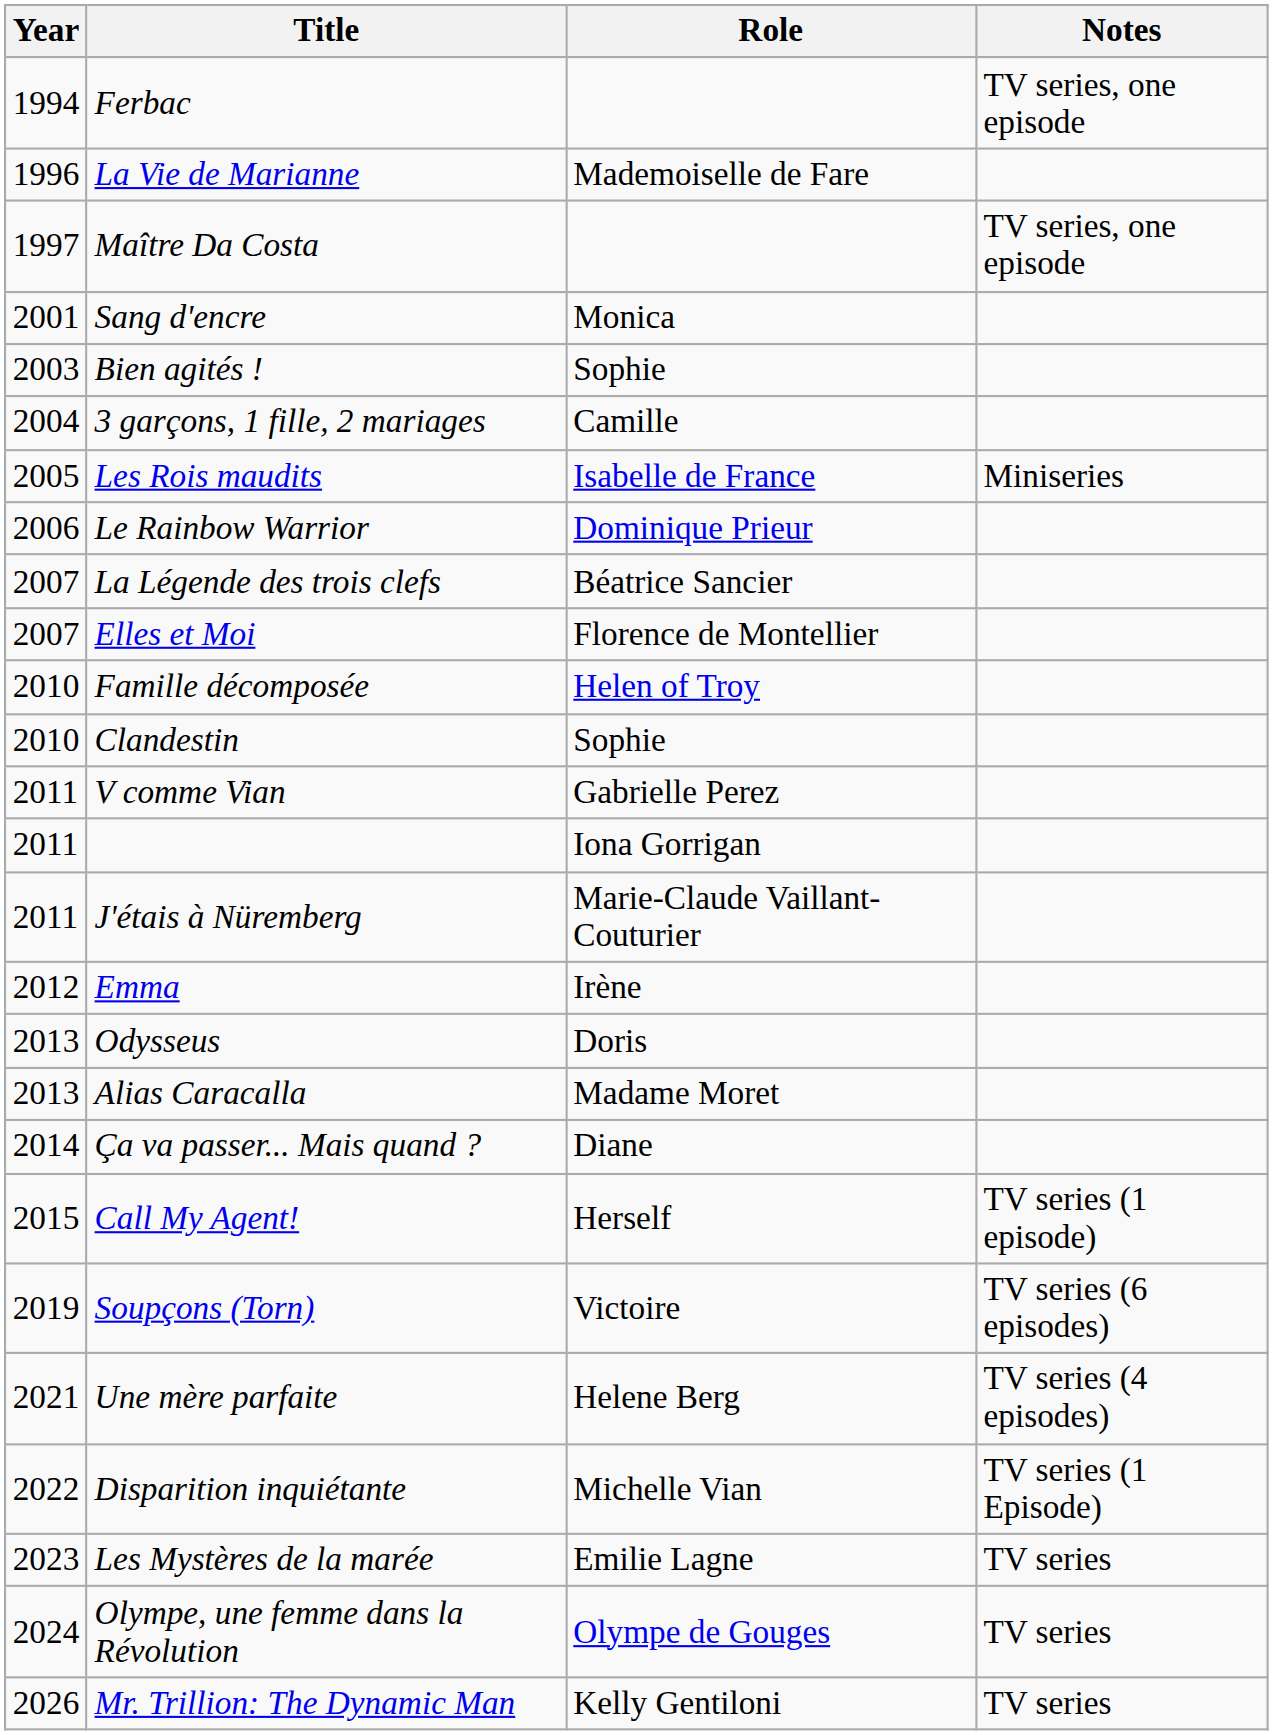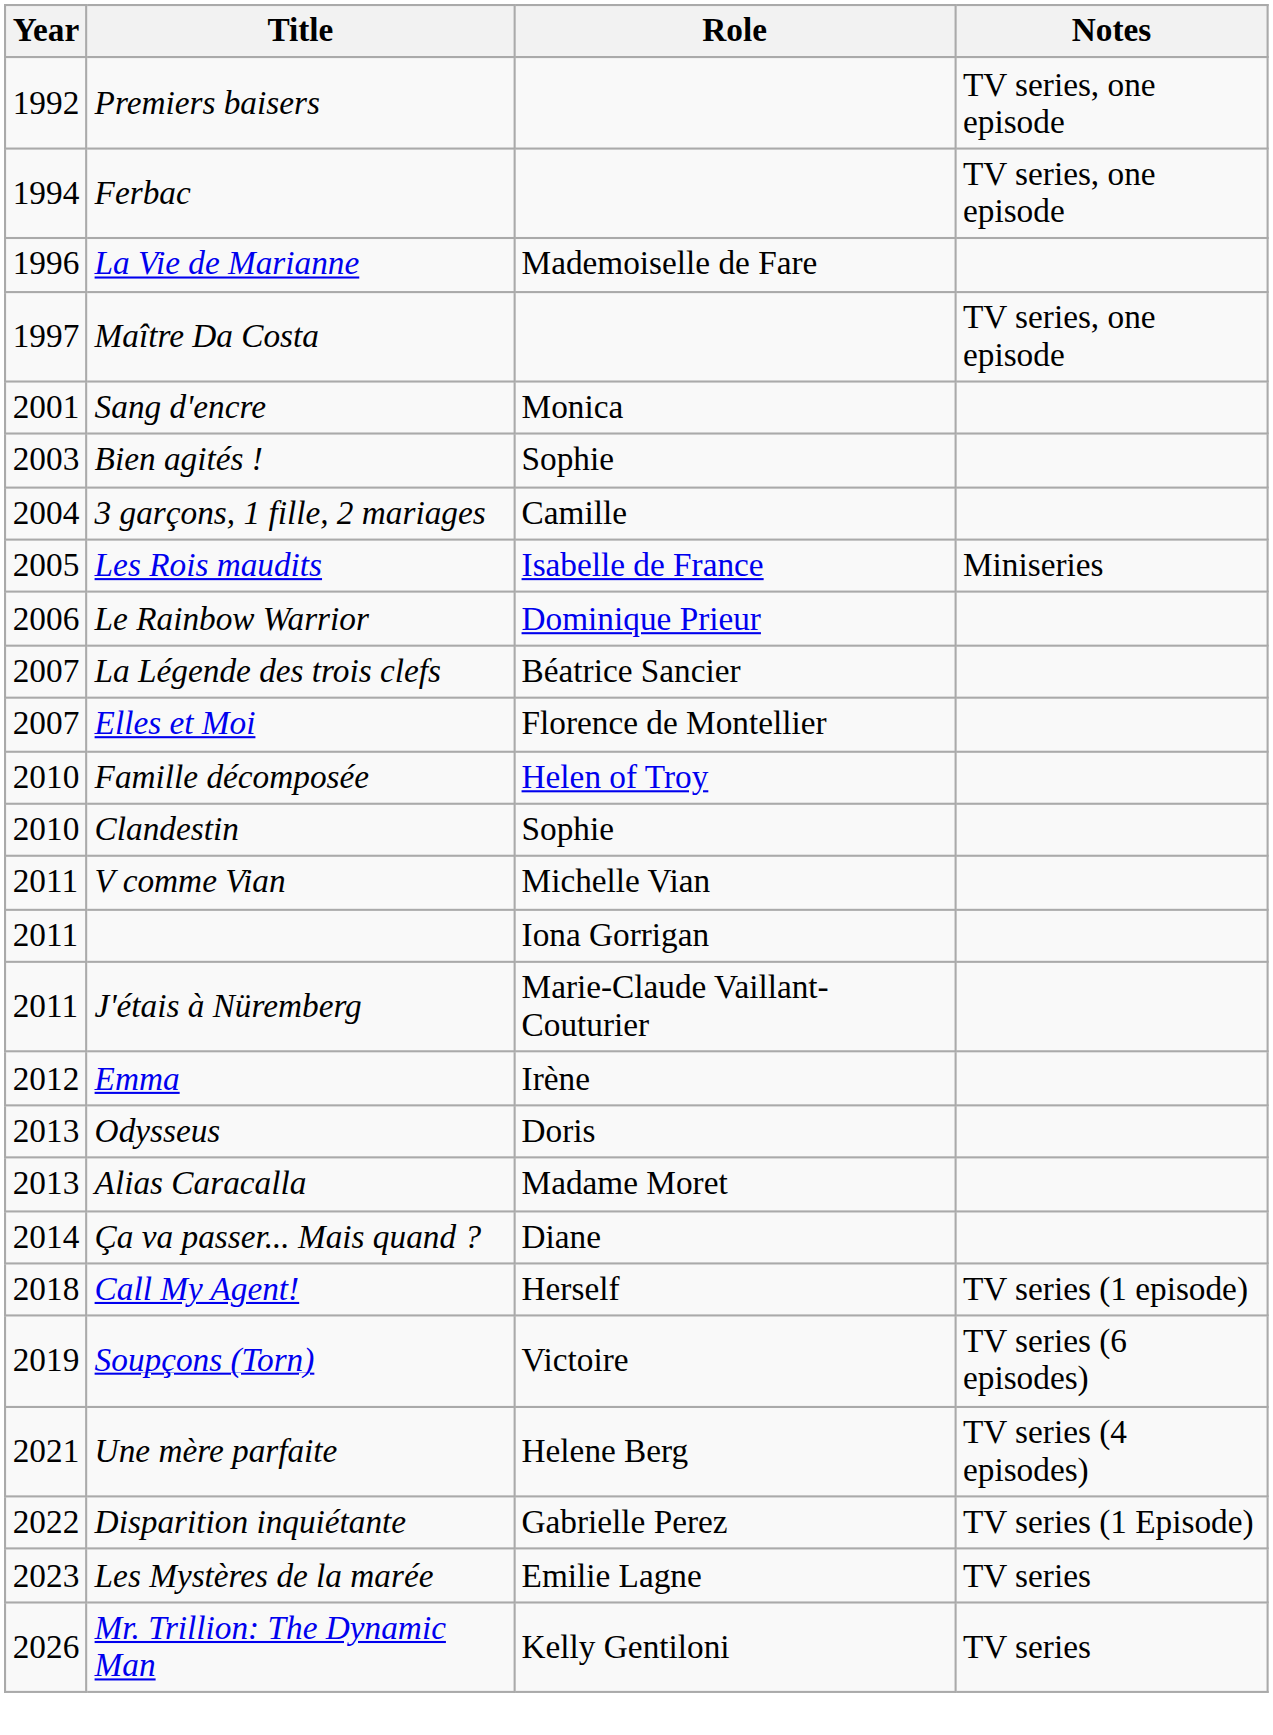+ row: 1992 | Premiers baisers | TV series, one episode
V comme Vian | Role: Gabrielle Perez -> Michelle Vian
Call My Agent! | Year: 2015 -> 2018
Disparition inquiétante | Role: Michelle Vian -> Gabrielle Perez
- row: 2024 | Olympe, une femme dans la Révolution | Olympe de Gouges | TV series
